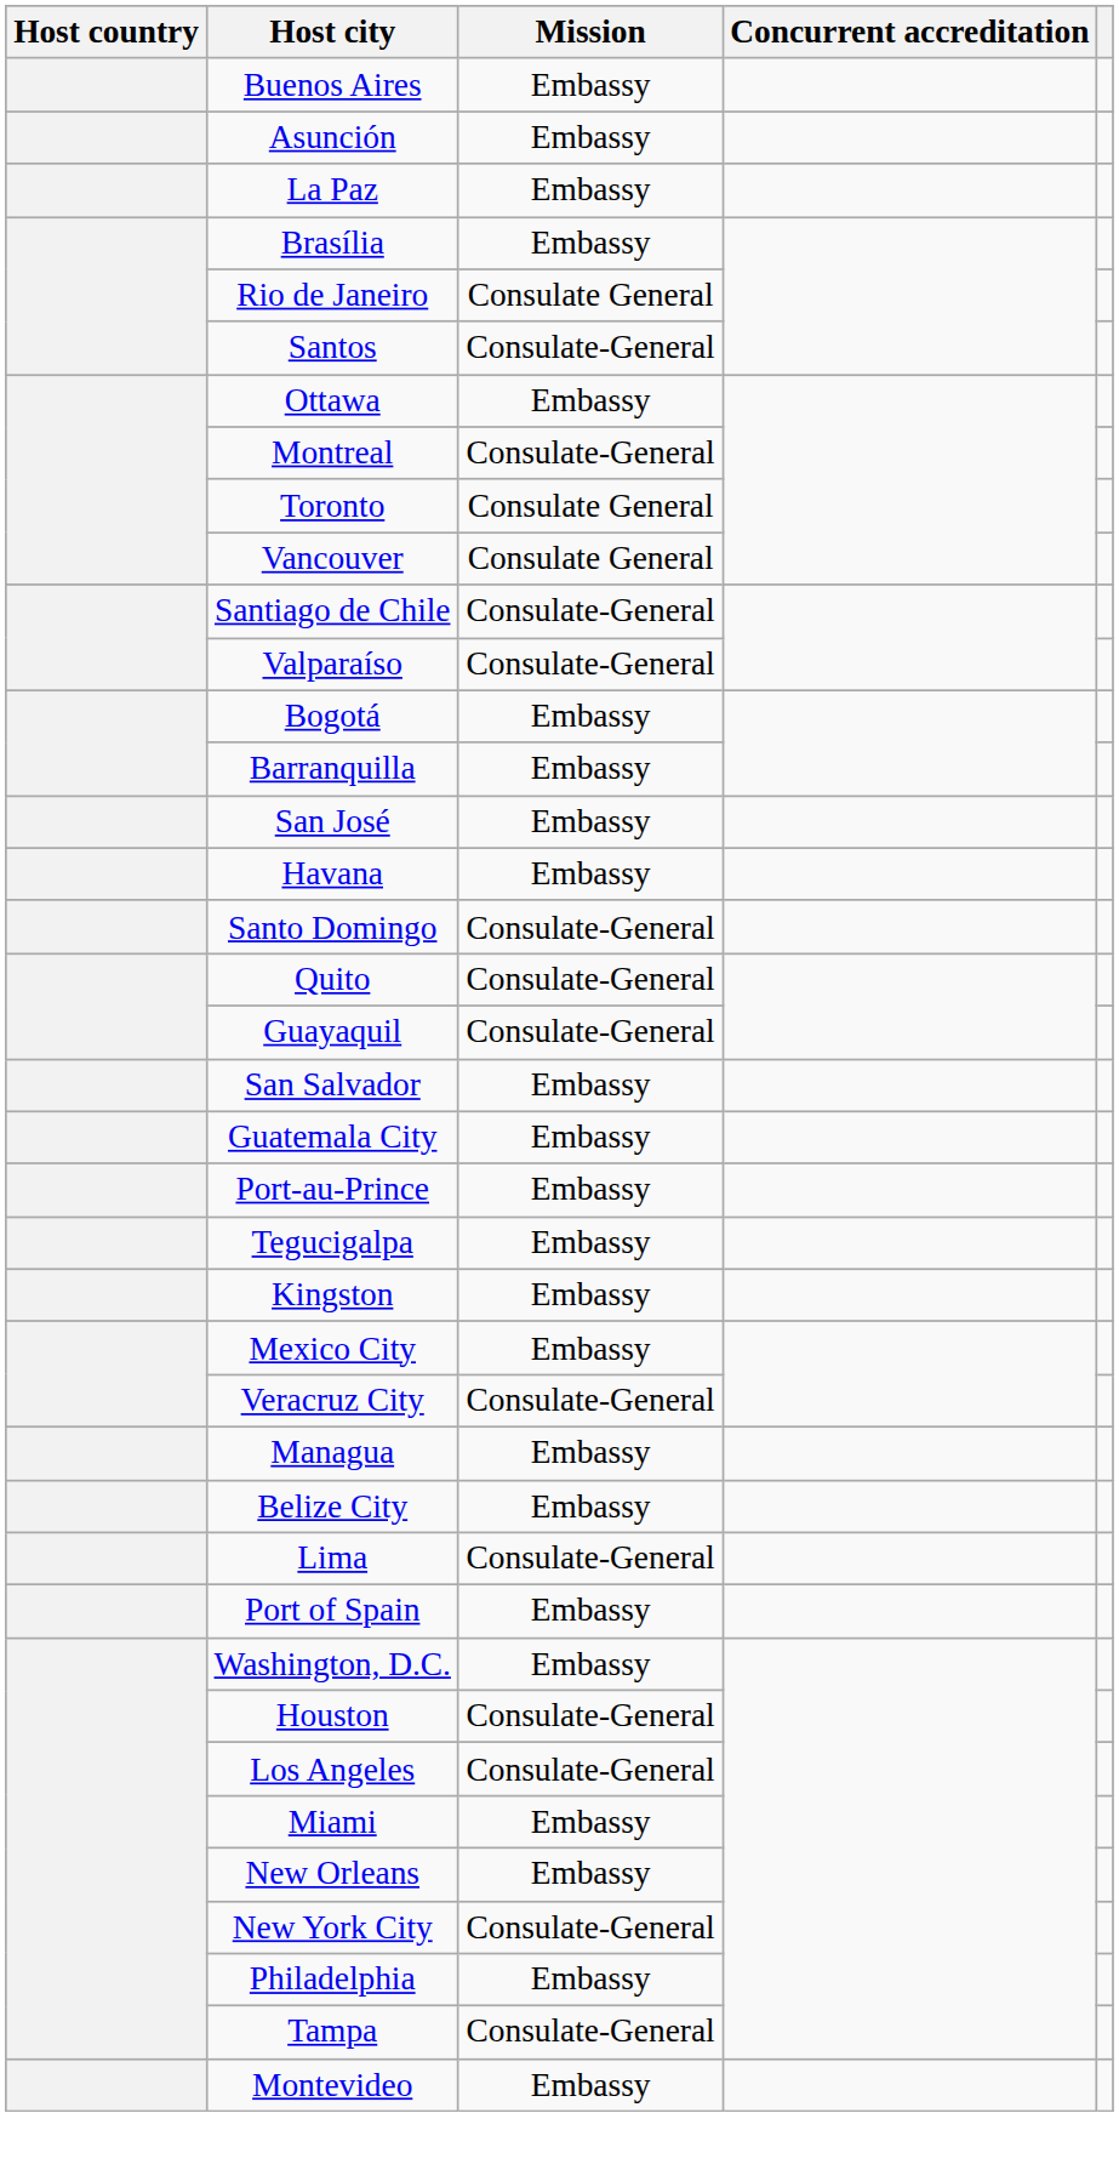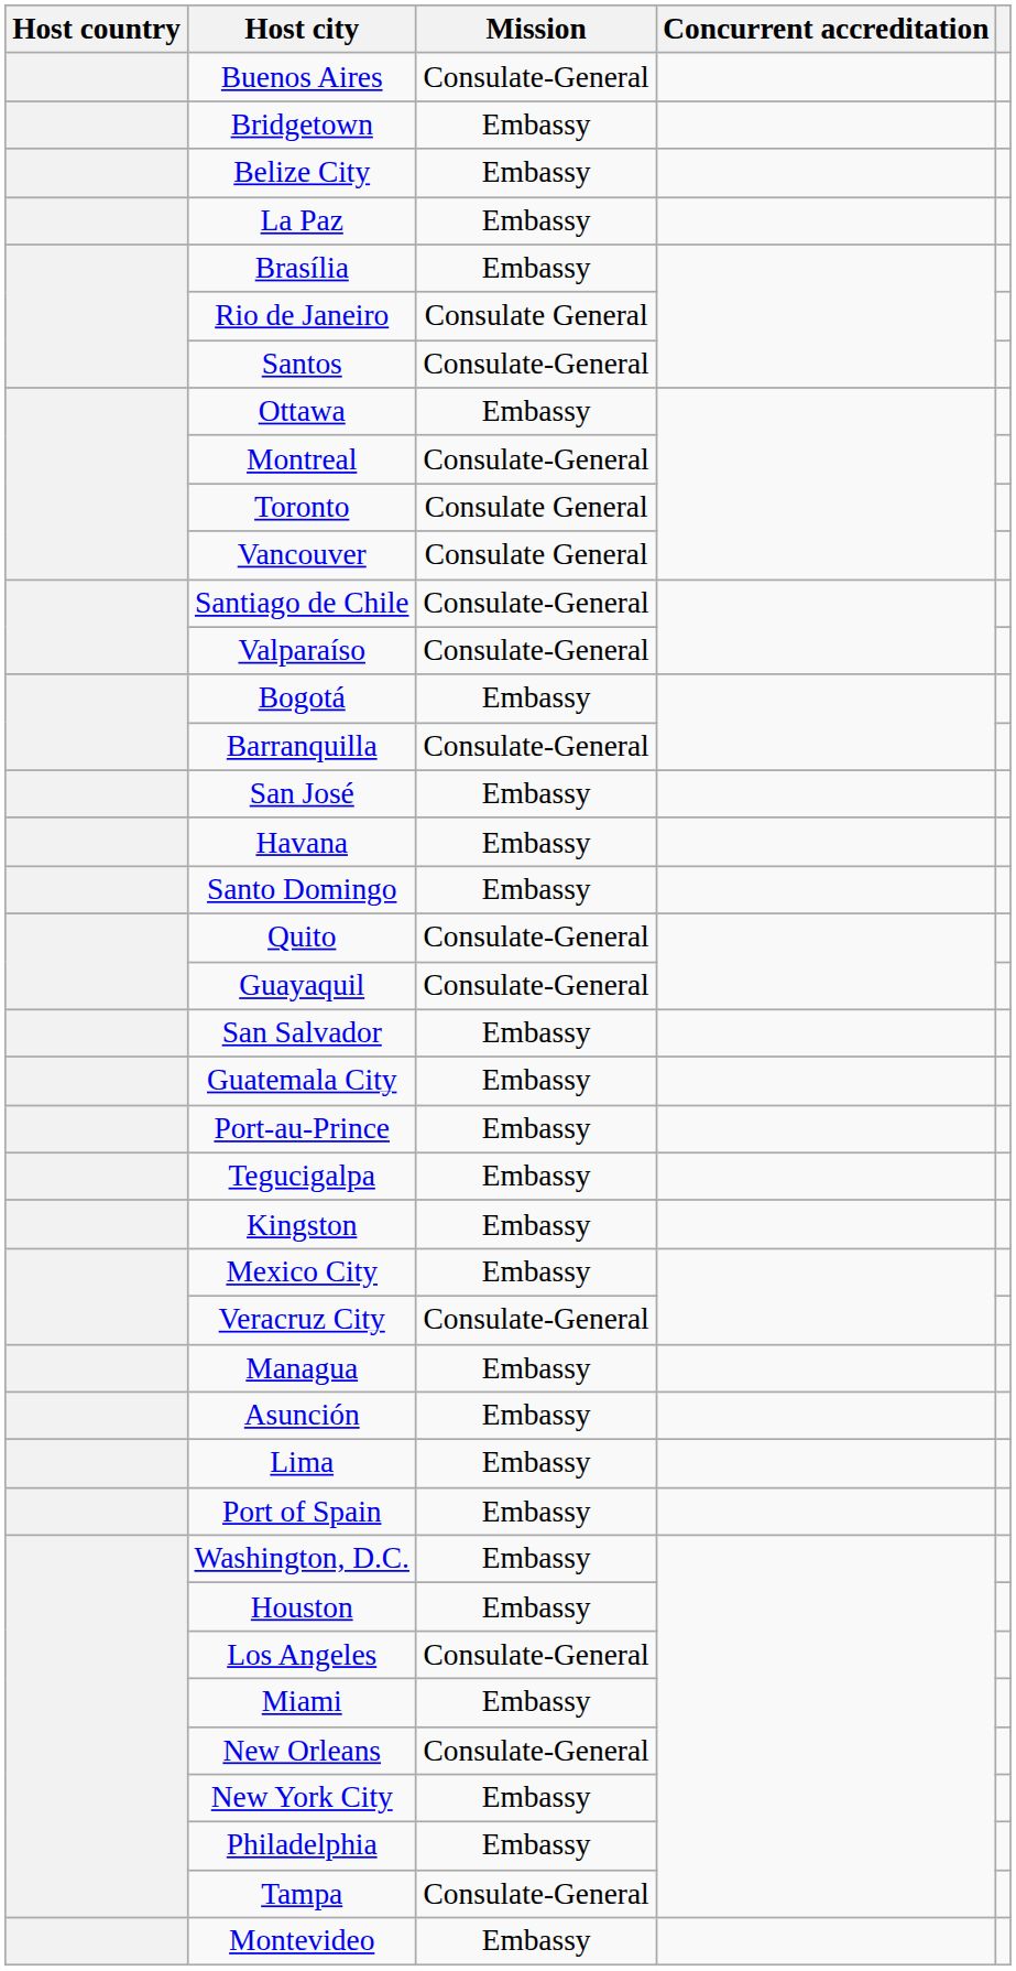Buenos Aires | Mission: Embassy -> Consulate-General
+ row: Bridgetown | Embassy
rows swapped: Belize City <-> Asunción
Barranquilla | Mission: Embassy -> Consulate-General
Santo Domingo | Mission: Consulate-General -> Embassy
Lima | Mission: Consulate-General -> Embassy
Houston | Mission: Consulate-General -> Embassy
New Orleans | Mission: Embassy -> Consulate-General
New York City | Mission: Consulate-General -> Embassy
